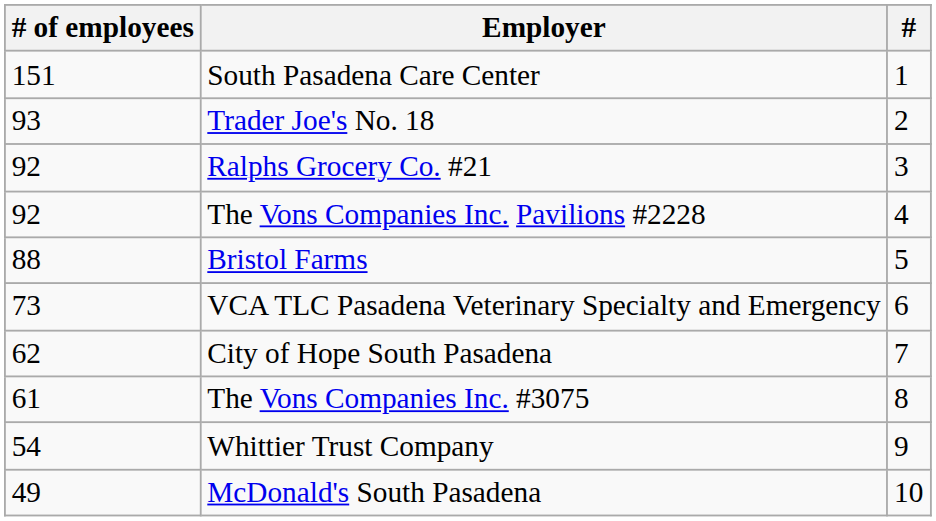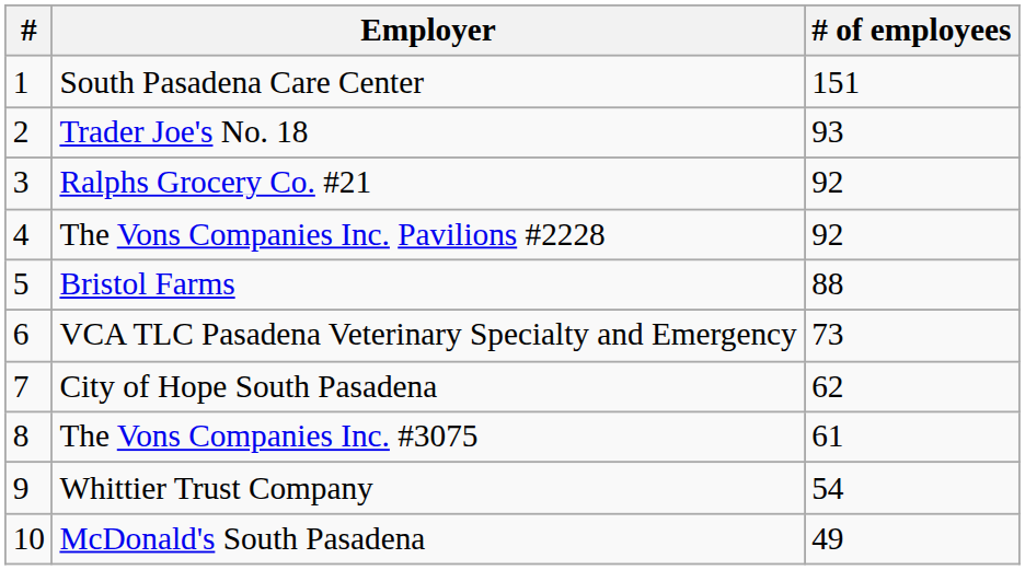columns swapped: # <-> # of employees
